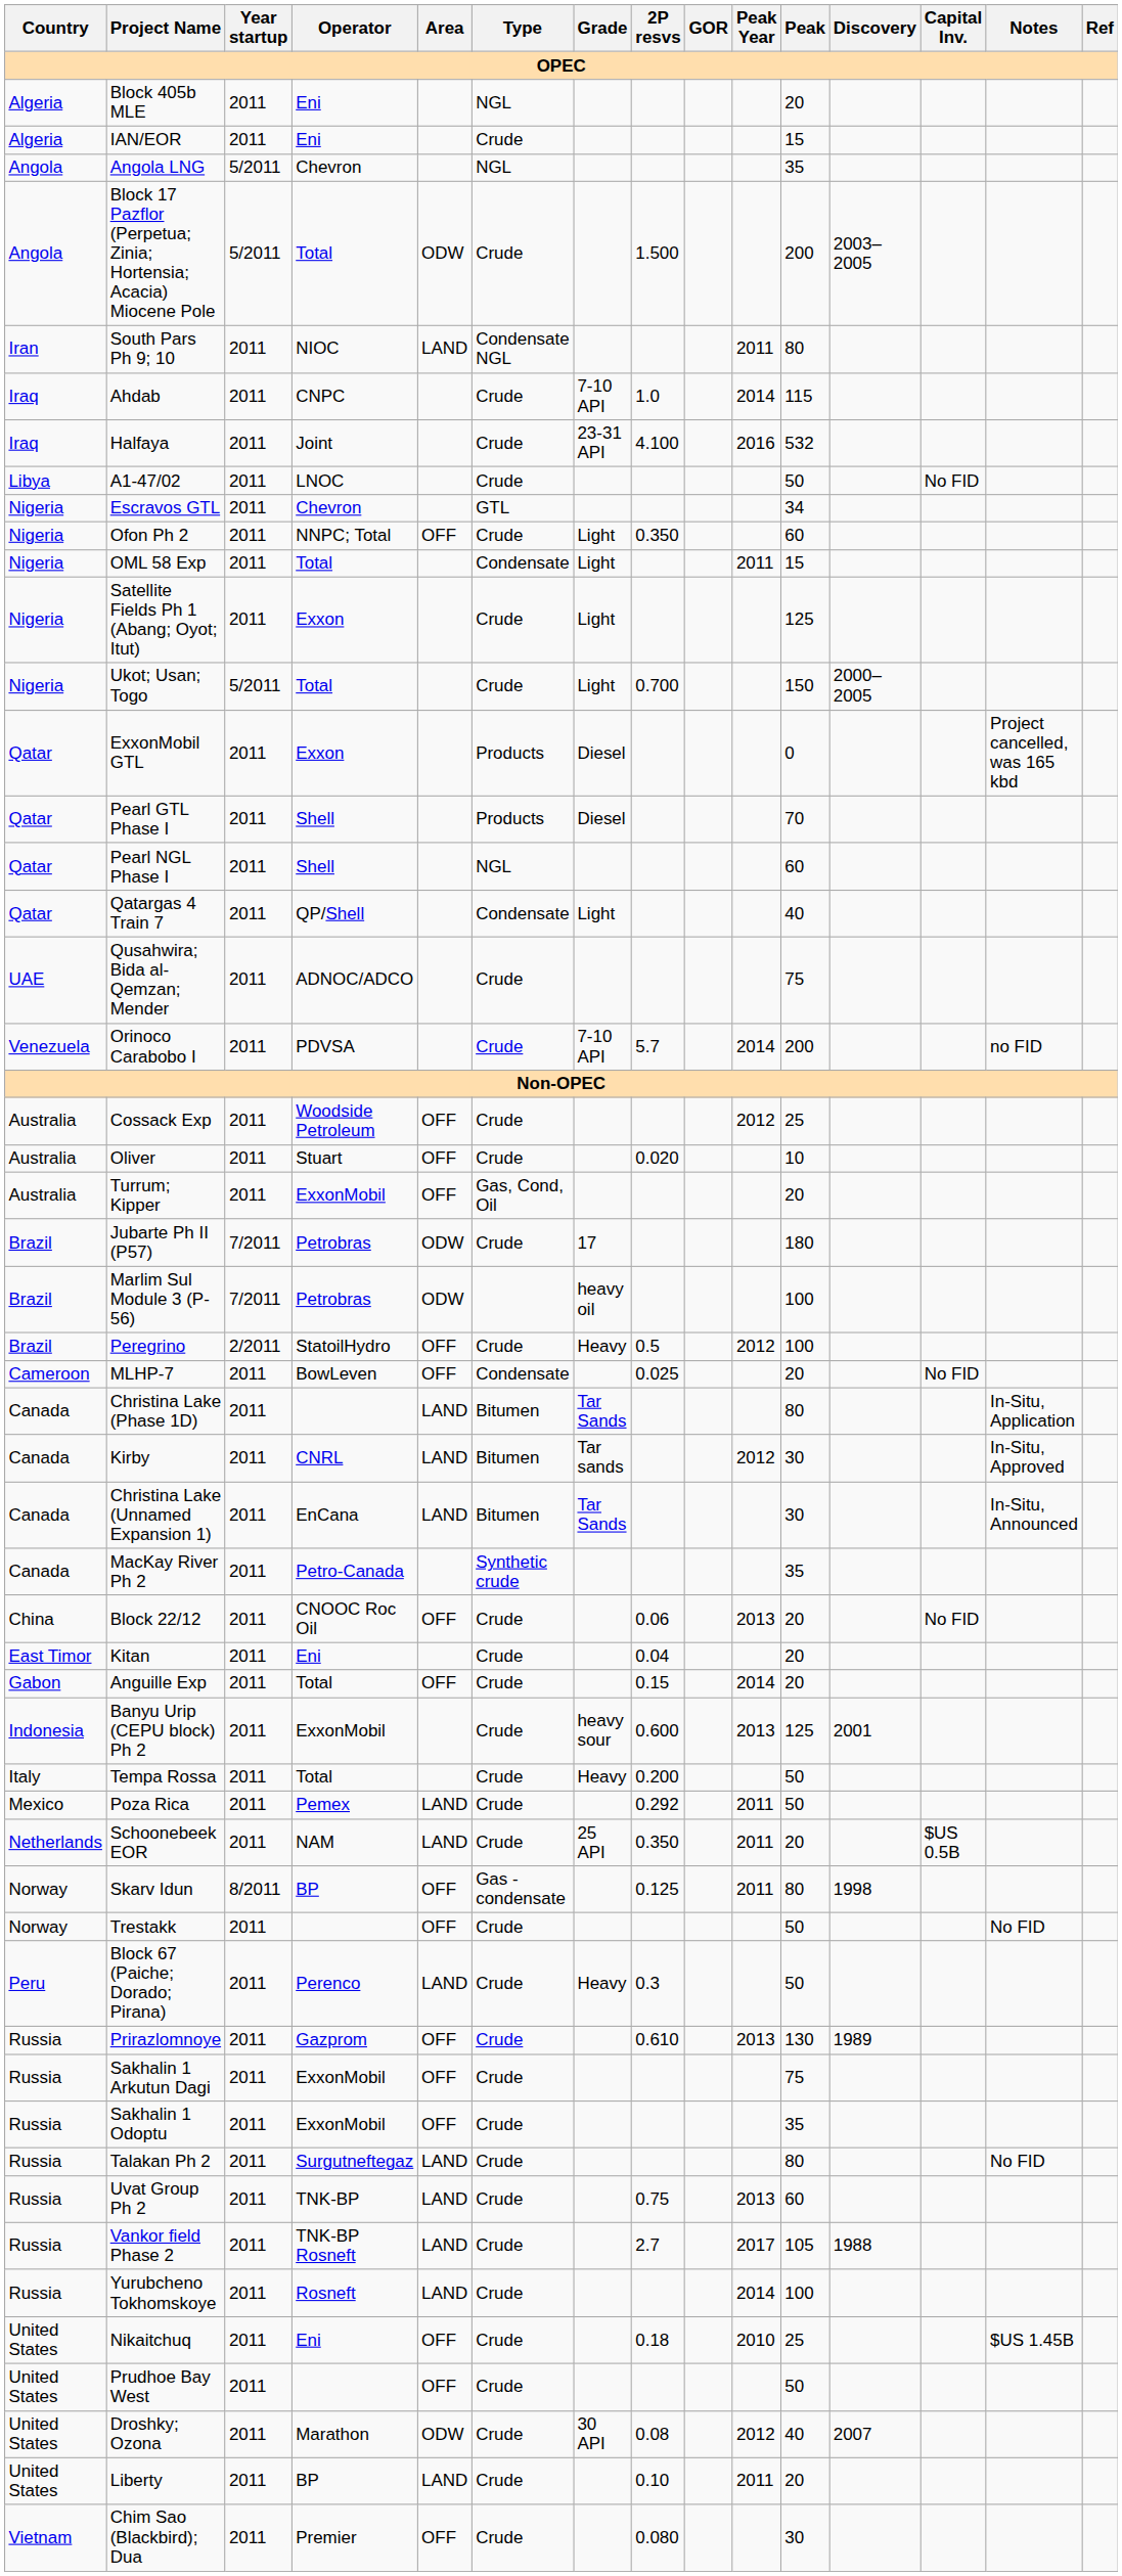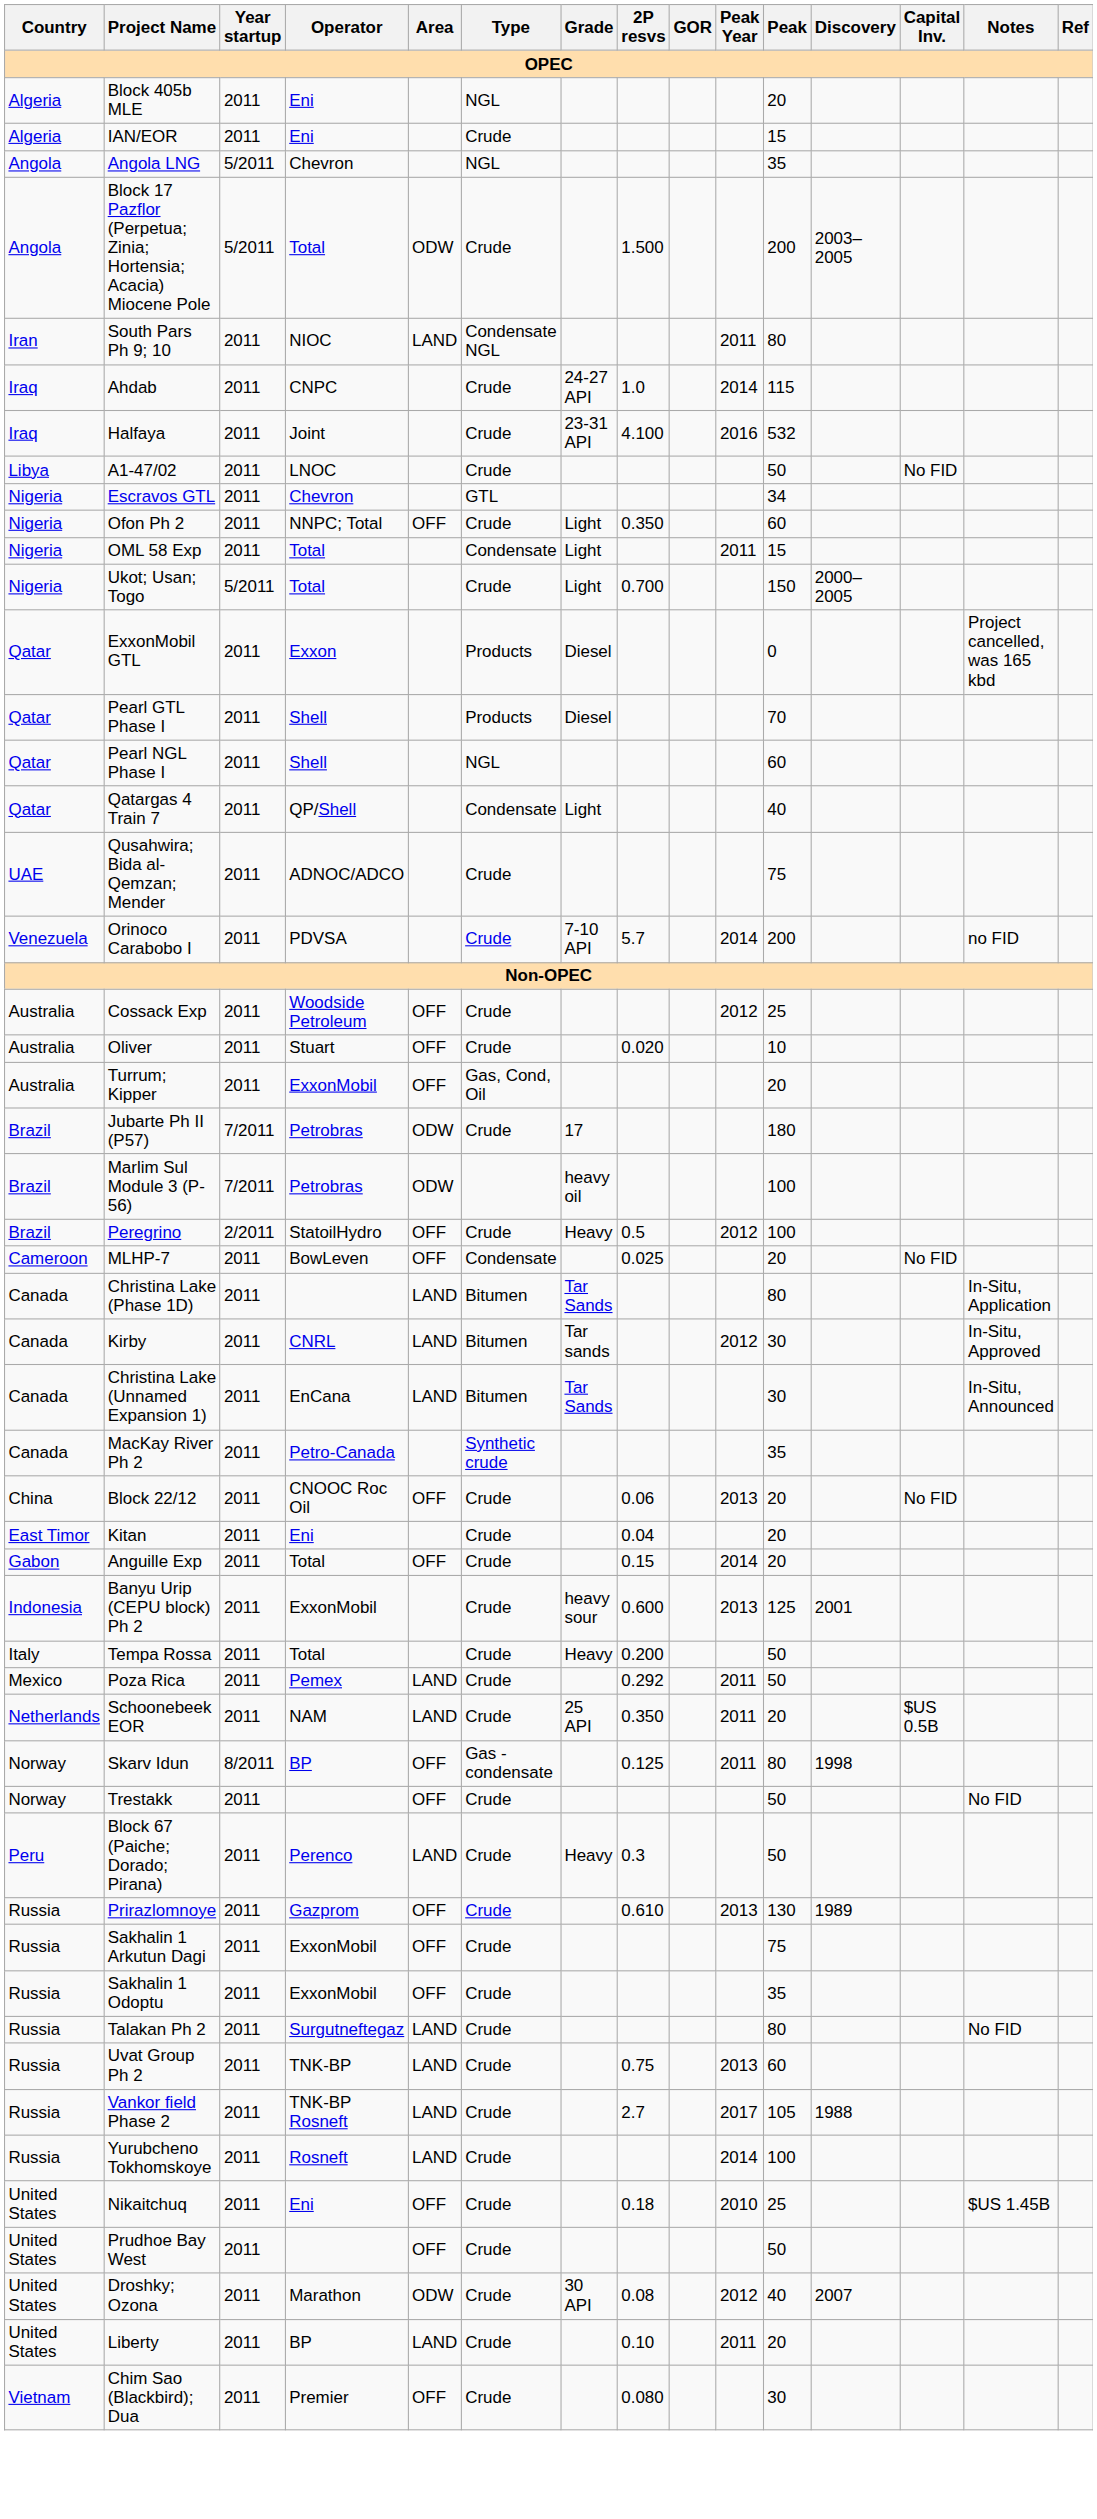Ahdab | Grade: 7-10 API -> 24-27 API
- row: Nigeria | Satellite Fields Ph 1 (Abang; Oyot; Itut) | 2011 | Exxon | Crude | Light | 125
